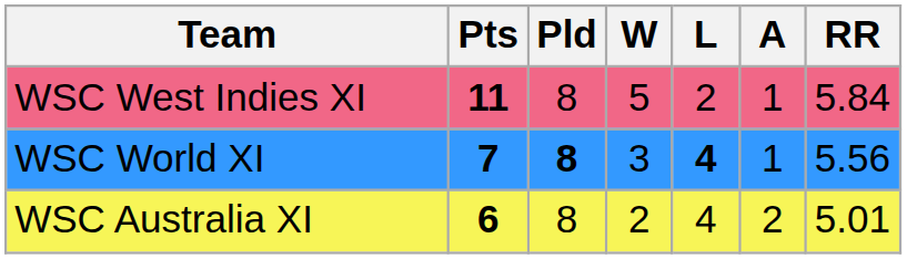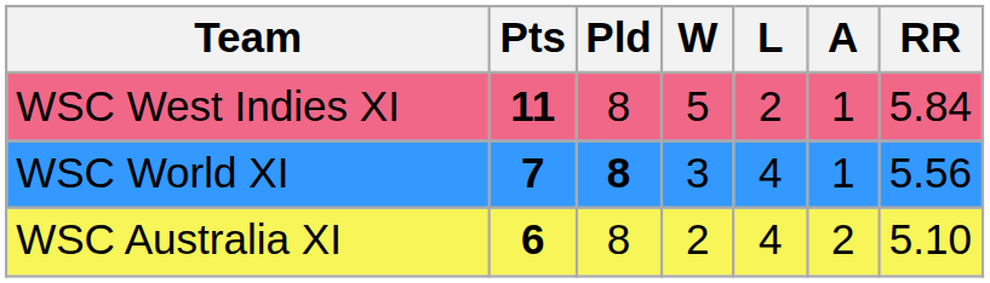WSC World XI | L: bold -> normal
WSC Australia XI | RR: 5.01 -> 5.10
